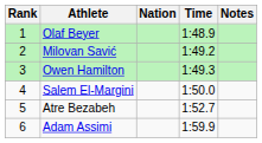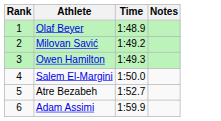- column: Nation
